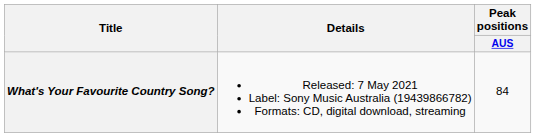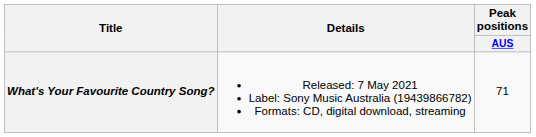What's Your Favourite Country Song? | Peak positions / AUS: 84 -> 71
